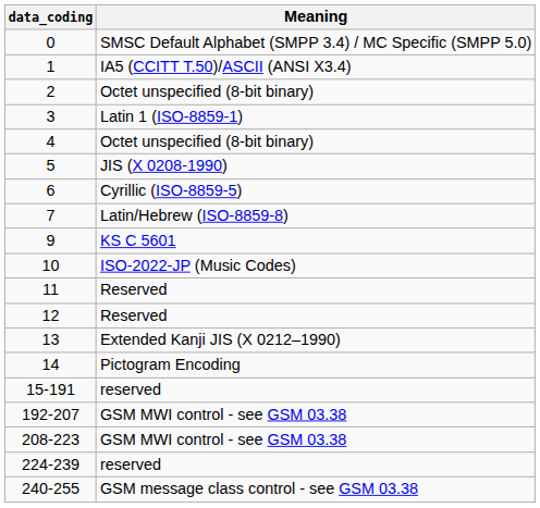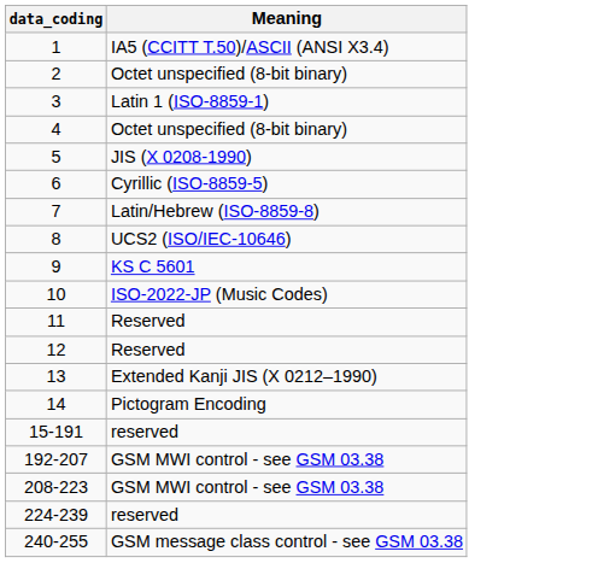- row: 0 | SMSC Default Alphabet (SMPP 3.4) / MC Specific (SMPP 5.0)
+ row: 8 | UCS2 (ISO/IEC-10646)
